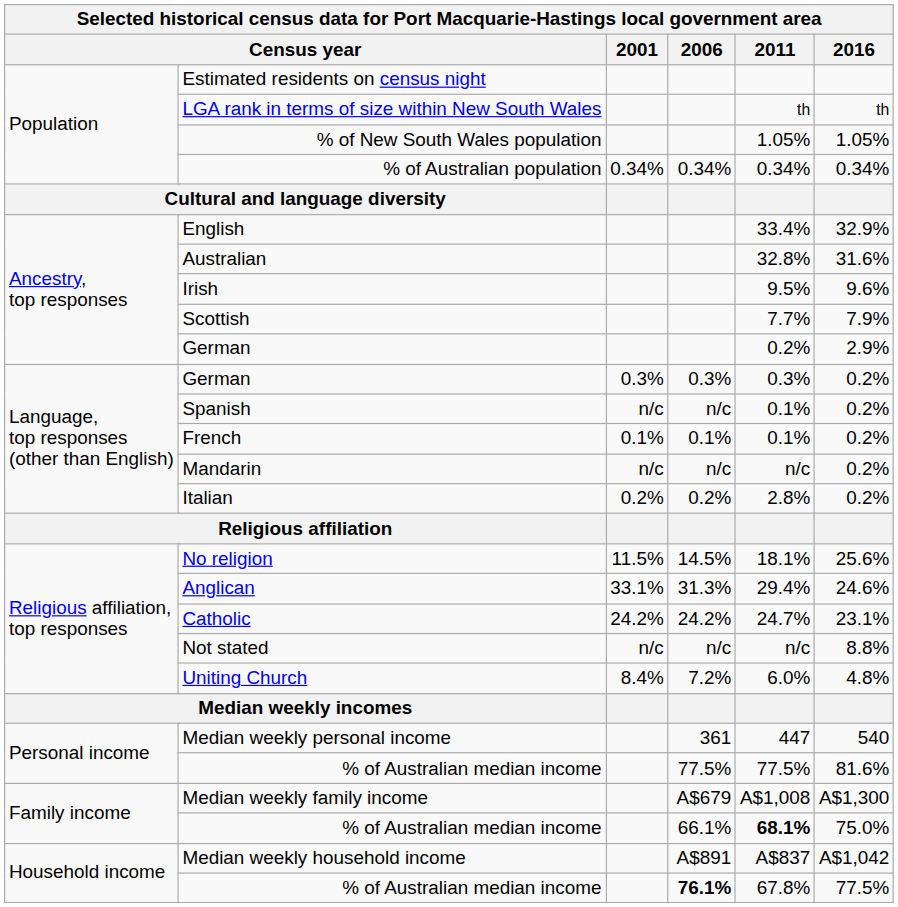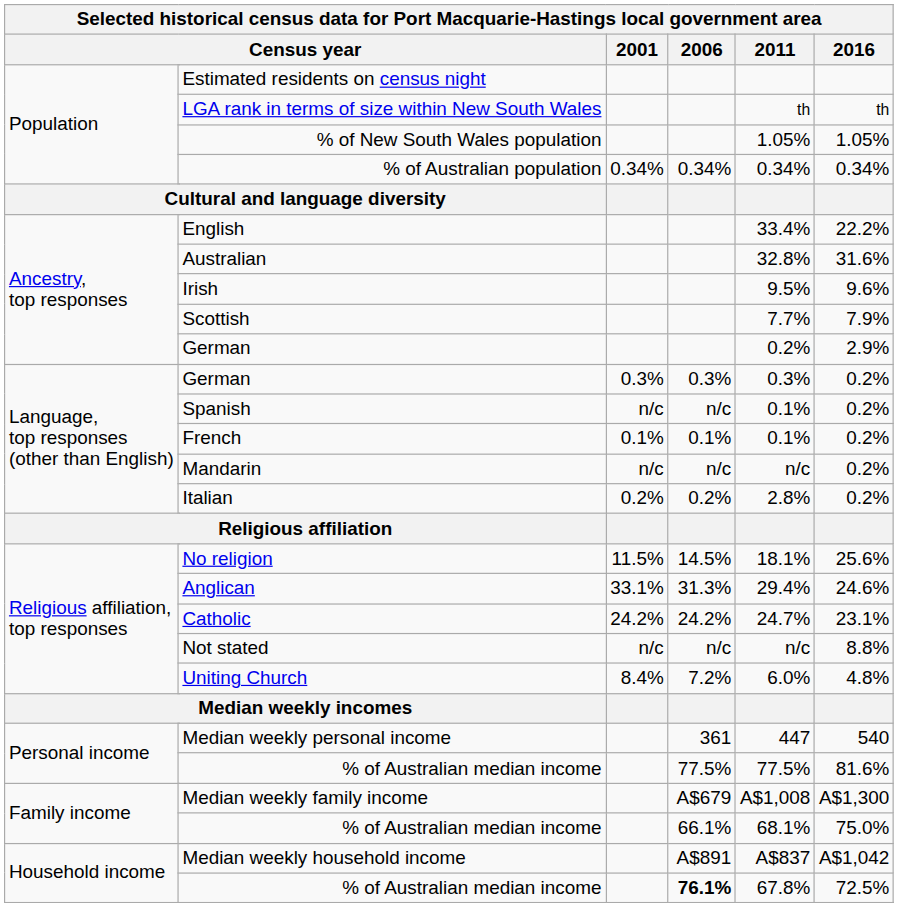English | 2016: 32.9% -> 22.2%
Family income / % of Australian median income | 2011: bold -> normal
Household income / % of Australian median income | 2016: 77.5% -> 72.5%
